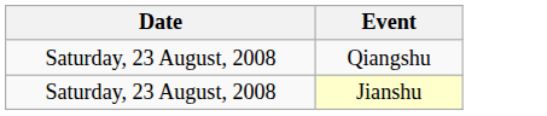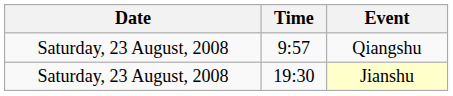+ column: Time | 9:57 | 19:30
